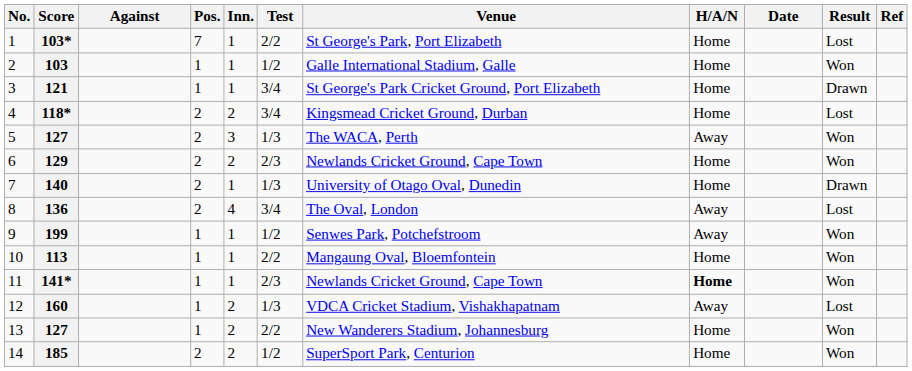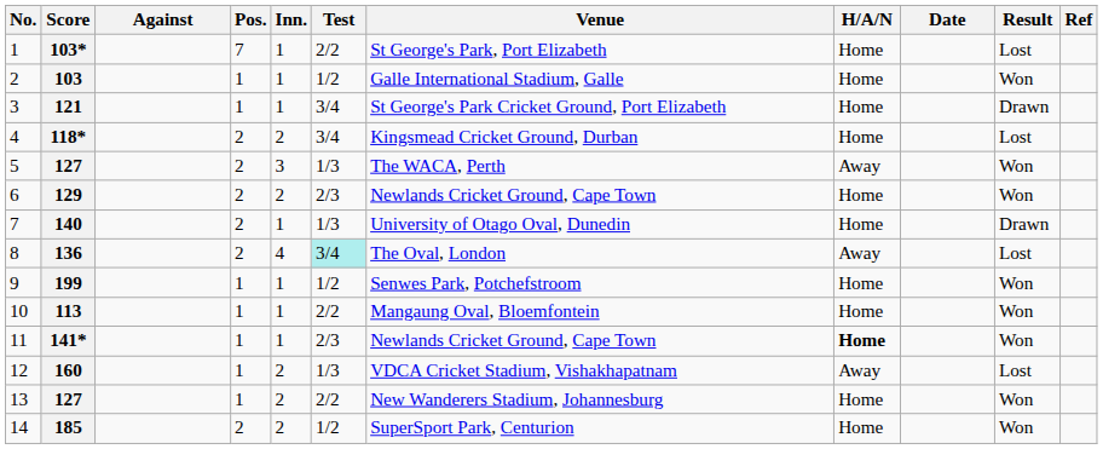136 | Test: no background -> paleturquoise background
199 | H/A/N: Away -> Home
